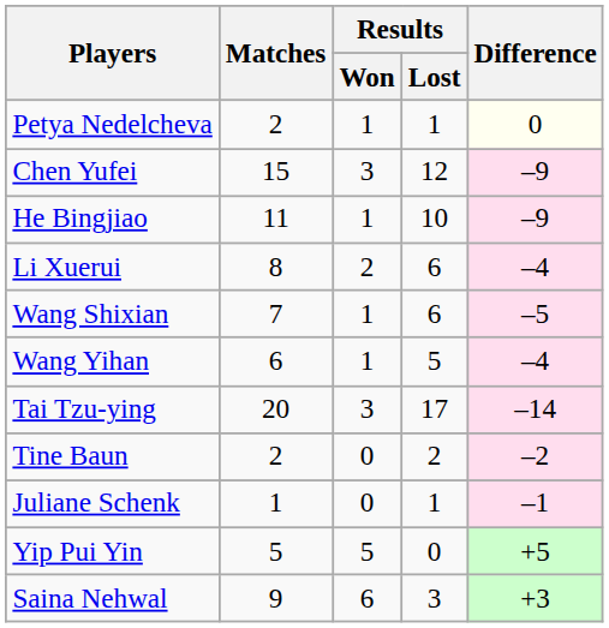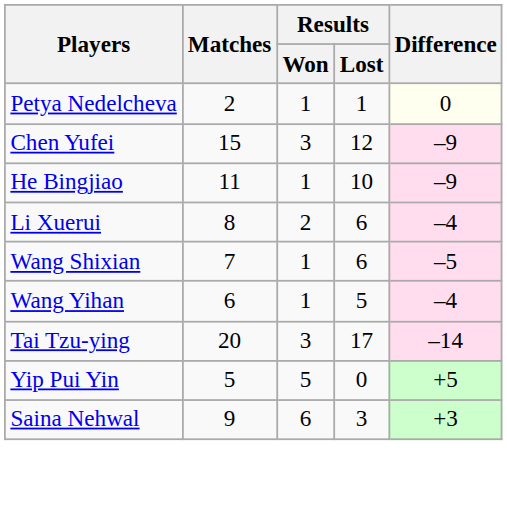- row: Tine Baun | 2 | 0 | 2 | –2
- row: Juliane Schenk | 1 | 0 | 1 | –1
